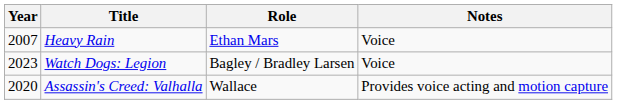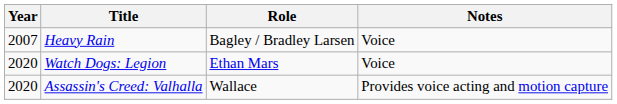Heavy Rain | Role: Ethan Mars -> Bagley / Bradley Larsen
Watch Dogs: Legion | Year: 2023 -> 2020
Watch Dogs: Legion | Role: Bagley / Bradley Larsen -> Ethan Mars
